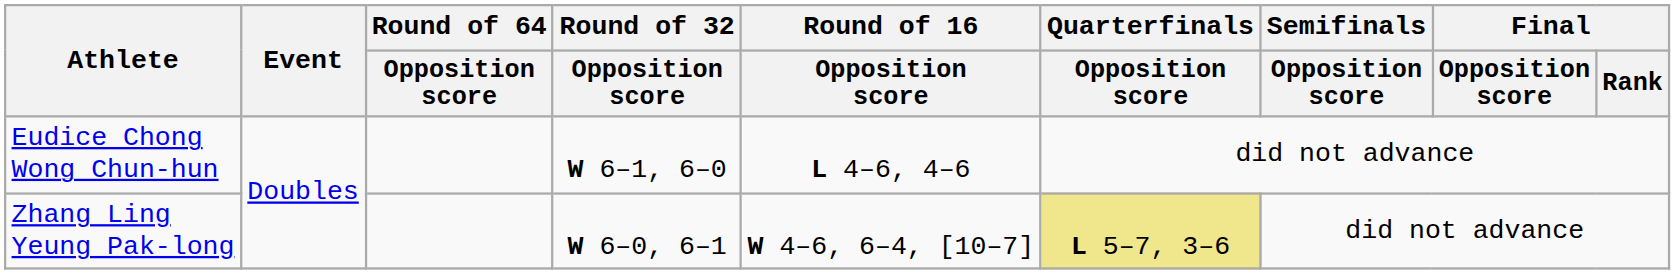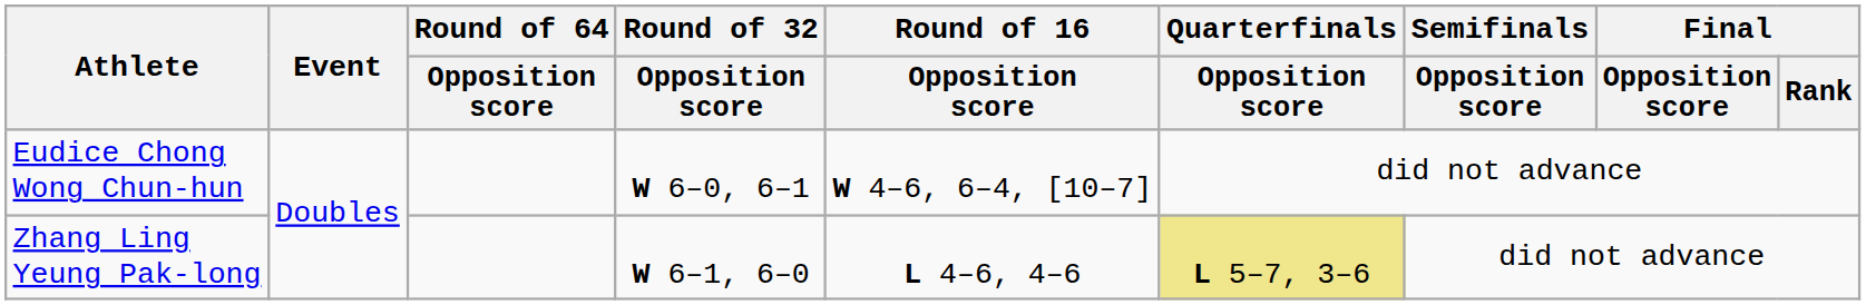Eudice Chong Wong Chun-hun | Round of 32 / Opposition score: W 6–1, 6–0 -> W 6–0, 6–1
Eudice Chong Wong Chun-hun | Round of 16 / Opposition score: L 4–6, 4–6 -> W 4–6, 6–4, [10–7]
Zhang Ling Yeung Pak-long | Round of 32 / Opposition score: W 6–0, 6–1 -> W 6–1, 6–0
Zhang Ling Yeung Pak-long | Round of 16 / Opposition score: W 4–6, 6–4, [10–7] -> L 4–6, 4–6
